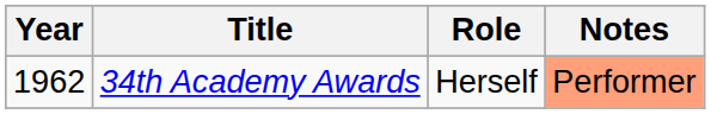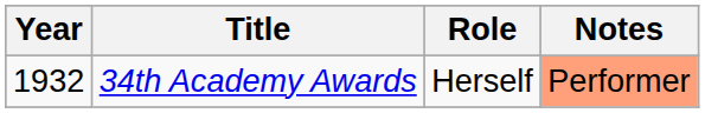34th Academy Awards | Year: 1962 -> 1932
